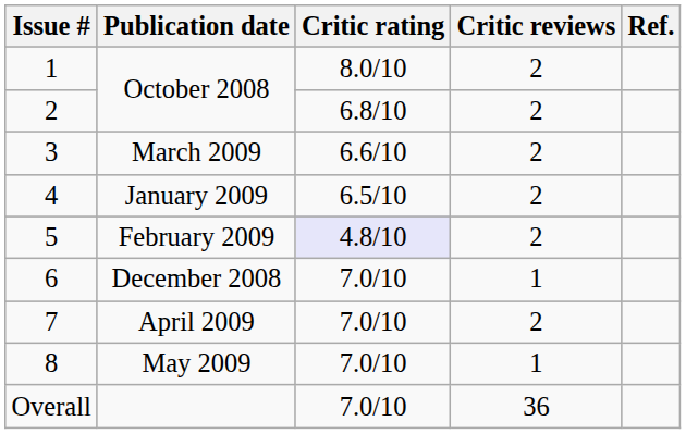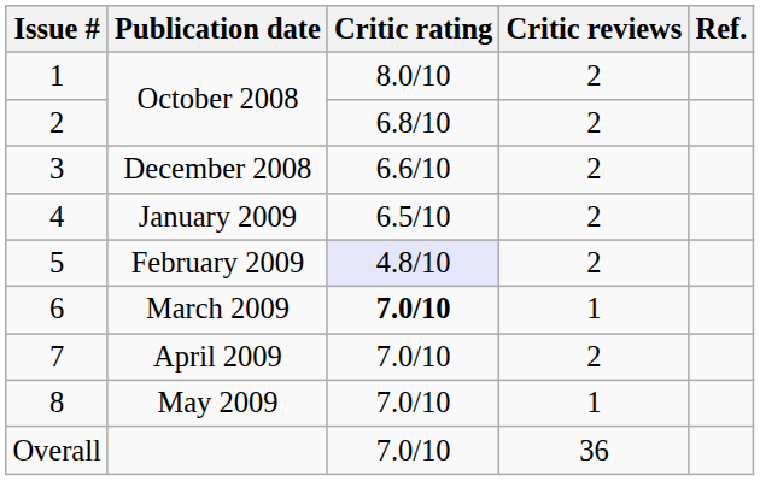3 | Publication date: March 2009 -> December 2008
6 | Publication date: December 2008 -> March 2009
6 | Critic rating: normal -> bold
